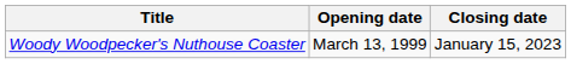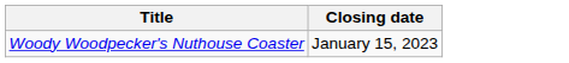- column: Opening date | March 13, 1999
